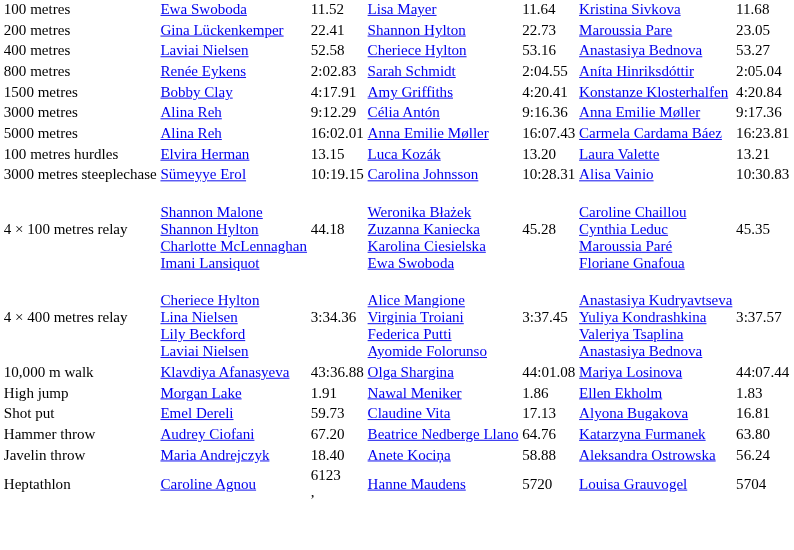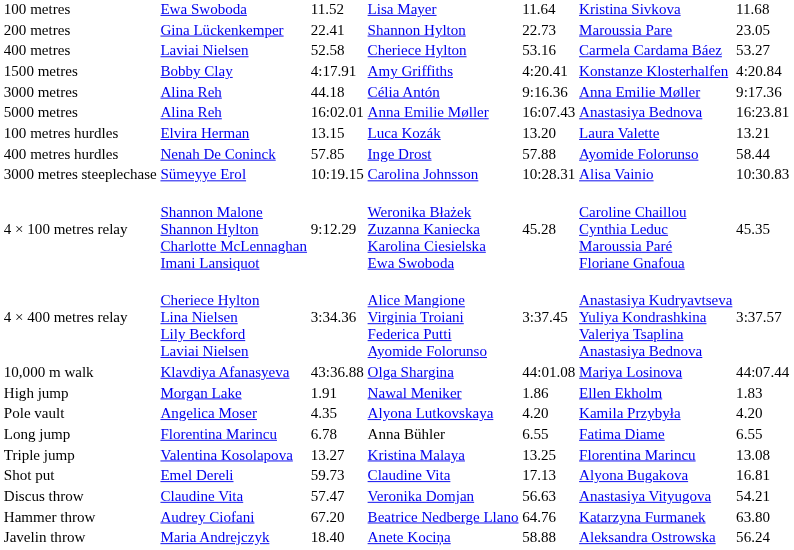400 metres | column 6: Anastasiya Bednova -> Carmela Cardama Báez
- row: 800 metres | Renée Eykens | 2:02.83 | Sarah Schmidt | 2:04.55 | Aníta Hinriksdóttir | 2:05.04
3000 metres | column 3: 9:12.29 -> 44.18
5000 metres | column 6: Carmela Cardama Báez -> Anastasiya Bednova
+ row: 400 metres hurdles | Nenah De Coninck | 57.85 | Inge Drost | 57.88 | Ayomide Folorunso | 58.44
4 × 100 metres relay | column 3: 44.18 -> 9:12.29
+ row: Pole vault | Angelica Moser | 4.35 | Alyona Lutkovskaya | 4.20 | Kamila Przybyła | 4.20
+ row: Long jump | Florentina Marincu | 6.78 | Anna Bühler | 6.55 | Fatima Diame | 6.55
+ row: Triple jump | Valentina Kosolapova | 13.27 | Kristina Malaya | 13.25 | Florentina Marincu | 13.08
+ row: Discus throw | Claudine Vita | 57.47 | Veronika Domjan | 56.63 | Anastasiya Vityugova | 54.21
- row: Heptathlon | Caroline Agnou | 6123 , | Hanne Maudens | 5720 | Louisa Grauvogel | 5704
